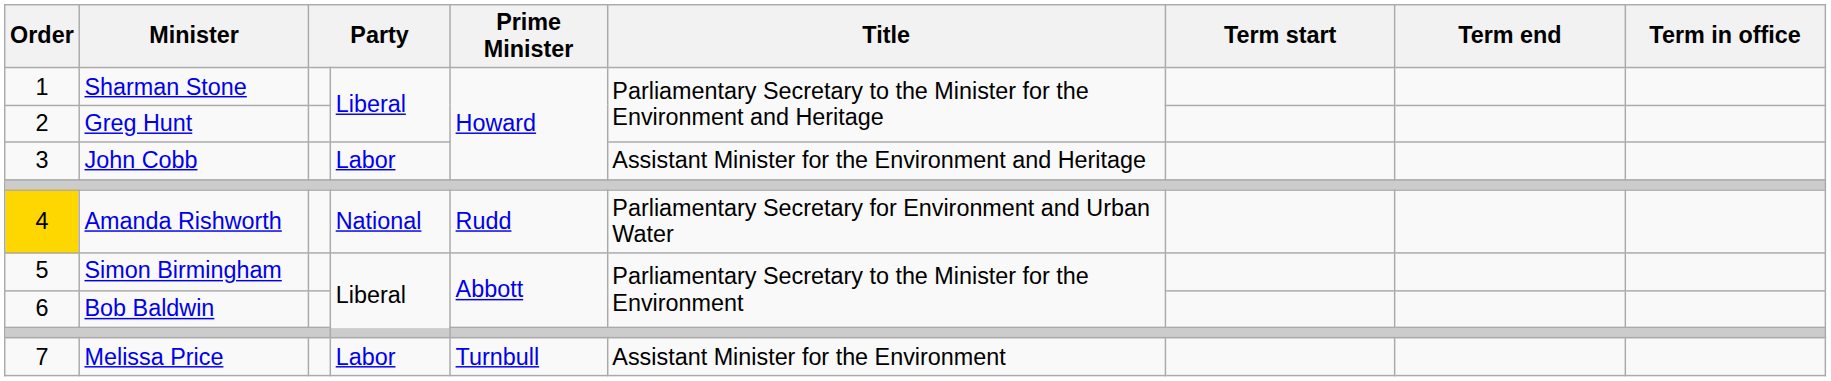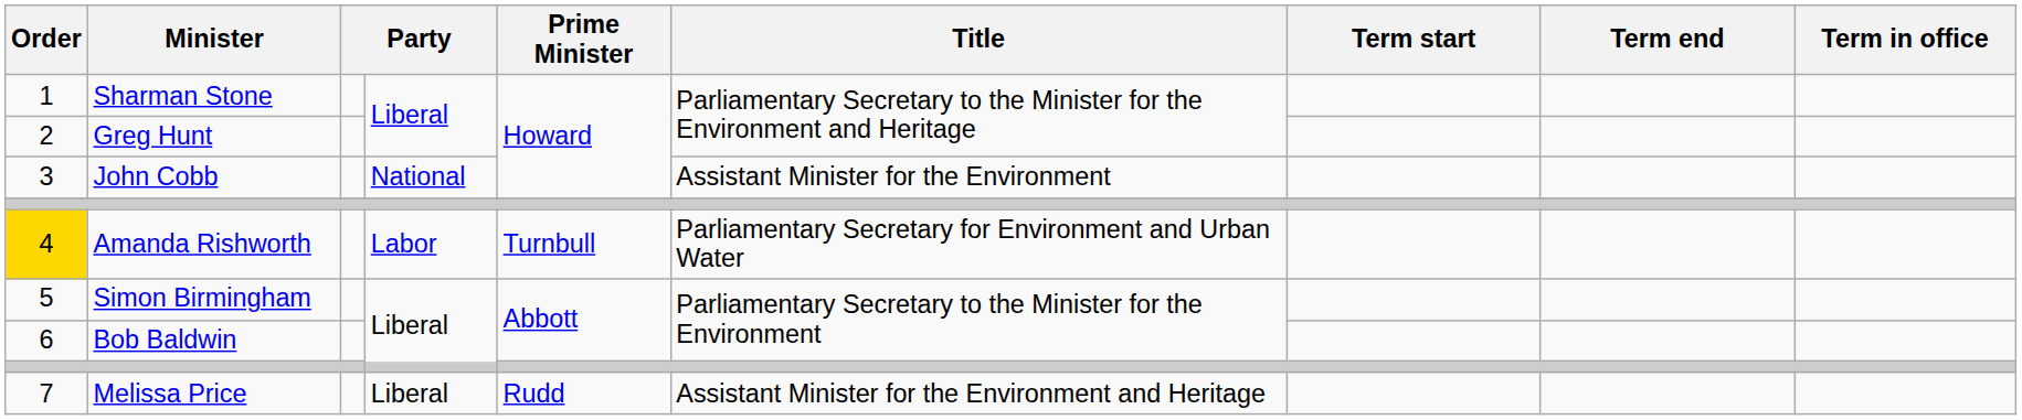John Cobb | column 4: Labor -> National
John Cobb | Title: Assistant Minister for the Environment and Heritage -> Assistant Minister for the Environment
Amanda Rishworth | column 4: National -> Labor
Amanda Rishworth | Prime Minister: Rudd -> Turnbull
Melissa Price | column 4: Labor -> Liberal
Melissa Price | Prime Minister: Turnbull -> Rudd
Melissa Price | Title: Assistant Minister for the Environment -> Assistant Minister for the Environment and Heritage
